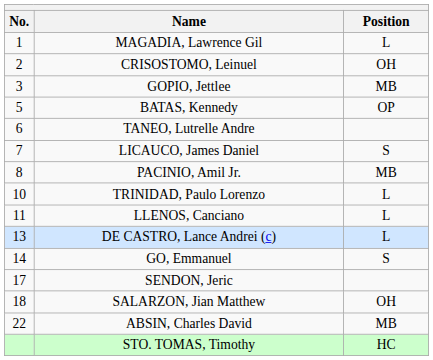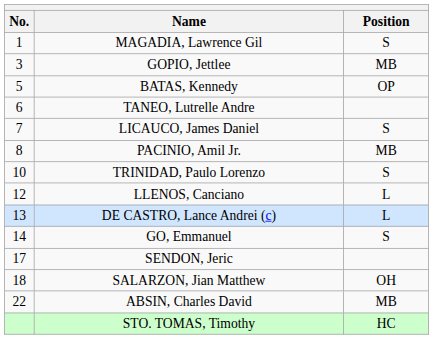MAGADIA, Lawrence Gil | Position: L -> S
- row: 2 | CRISOSTOMO, Leinuel | OH
TRINIDAD, Paulo Lorenzo | Position: L -> S
LLENOS, Canciano | No.: 11 -> 12
